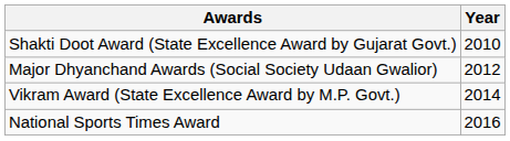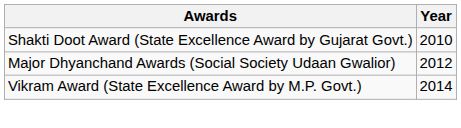- row: National Sports Times Award | 2016
